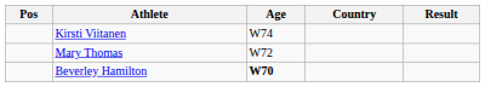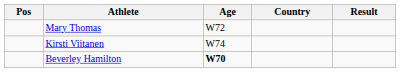rows swapped: Mary Thomas <-> Kirsti Viitanen
